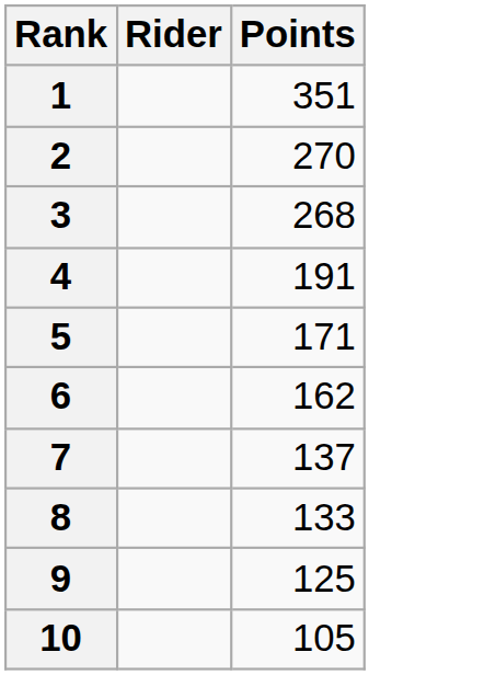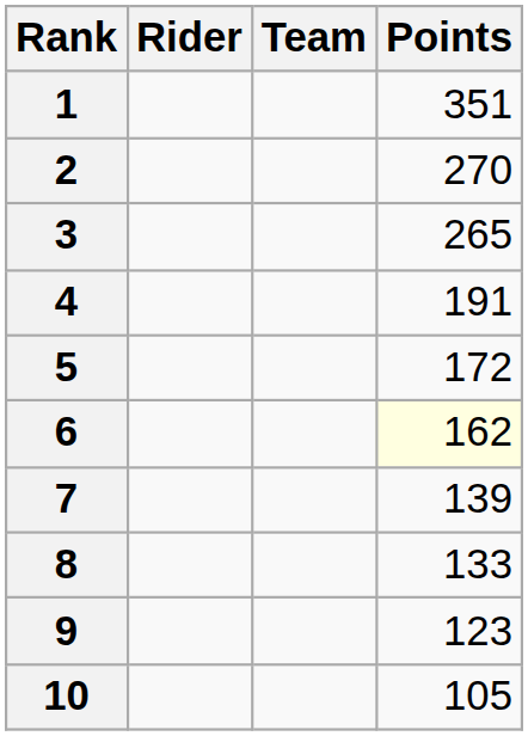+ column: Team
3 | Points: 268 -> 265
5 | Points: 171 -> 172
6 | Points: no background -> lightyellow background
7 | Points: 137 -> 139
9 | Points: 125 -> 123
